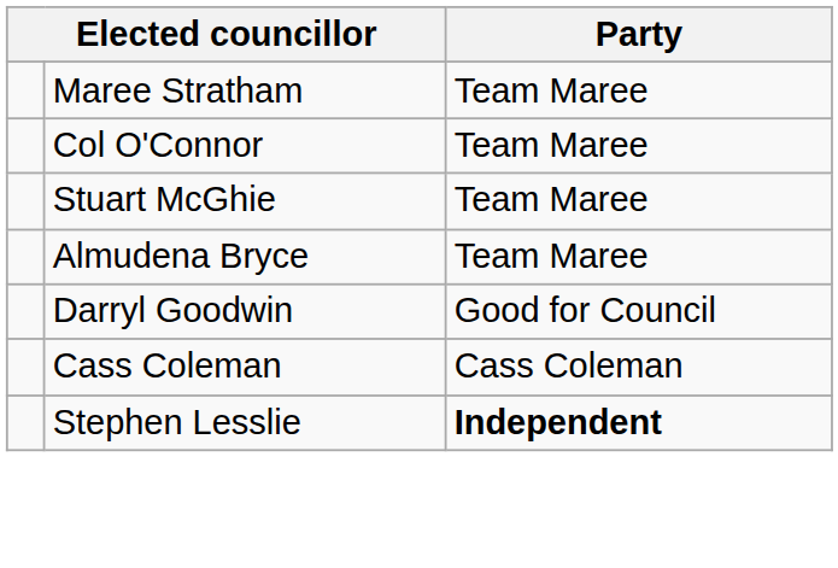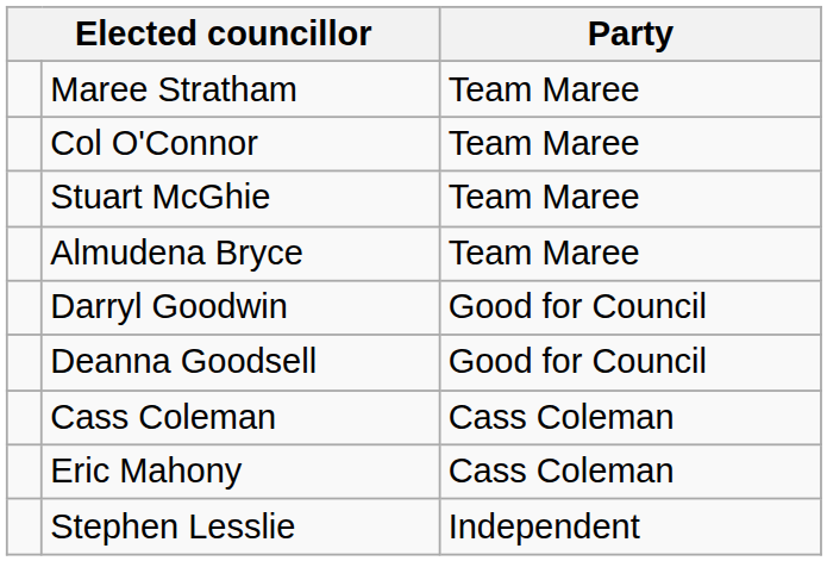+ row: Deanna Goodsell | Good for Council
+ row: Eric Mahony | Cass Coleman
Stephen Lesslie | Party: bold -> normal
